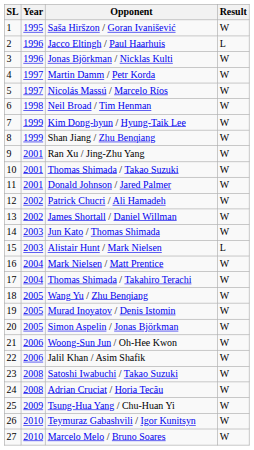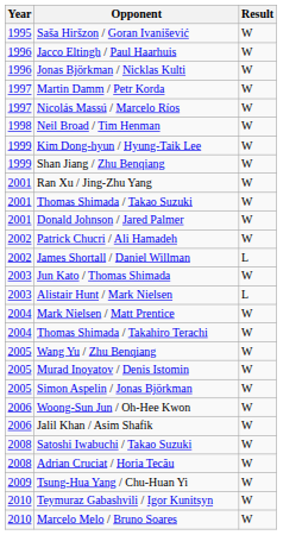- column: SL | 1 | 2 | 3 | 4 | 5 | 6 | 7 | 8 | 9 | 10 | 11 | 12 | 13 | 14 | 15 | 16 | 17 | 18 | 19 | 20 | 21 | 22 | 23 | 24 | 25 | 26 | 27
Jacco Eltingh / Paul Haarhuis | Result: L -> W
James Shortall / Daniel Willman | Result: W -> L
